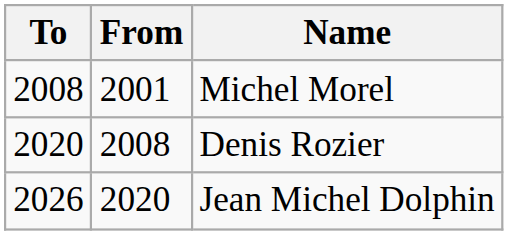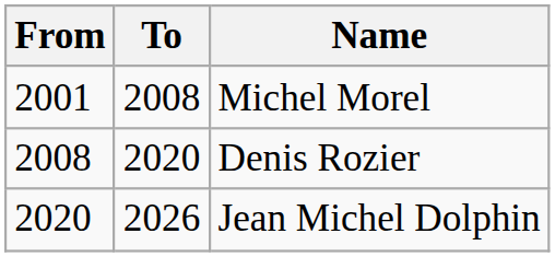columns swapped: From <-> To
